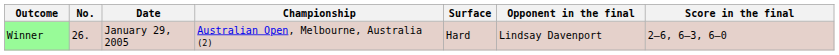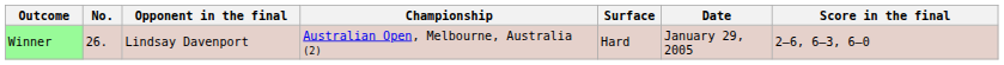columns swapped: Date <-> Opponent in the final
